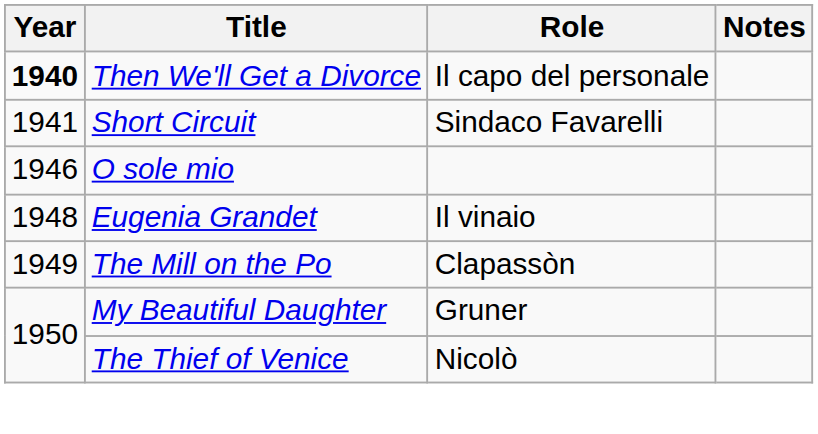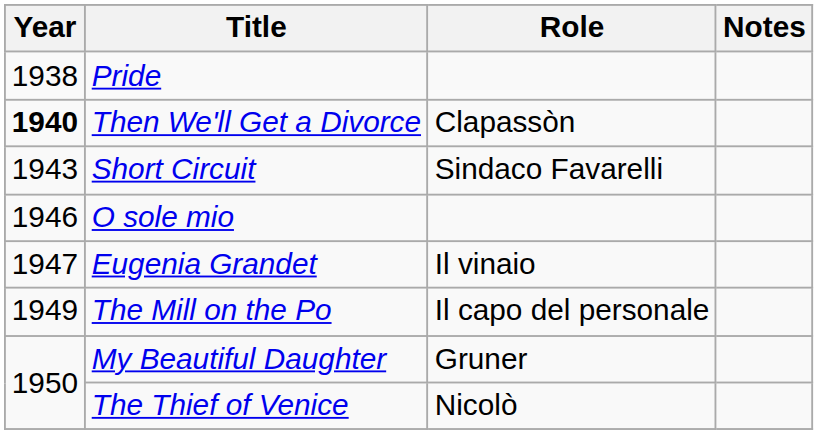+ row: 1938 | Pride
Then We'll Get a Divorce | Role: Il capo del personale -> Clapassòn
Short Circuit | Year: 1941 -> 1943
Eugenia Grandet | Year: 1948 -> 1947
The Mill on the Po | Role: Clapassòn -> Il capo del personale
